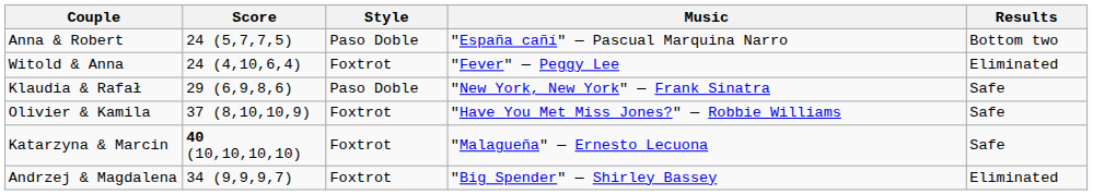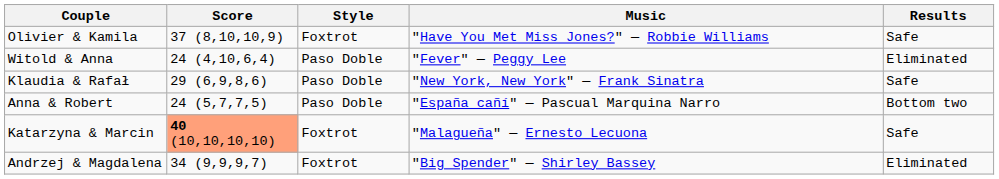rows swapped: Anna & Robert <-> Olivier & Kamila
Witold & Anna | Style: Foxtrot -> Paso Doble
Katarzyna & Marcin | Score: no background -> lightsalmon background
